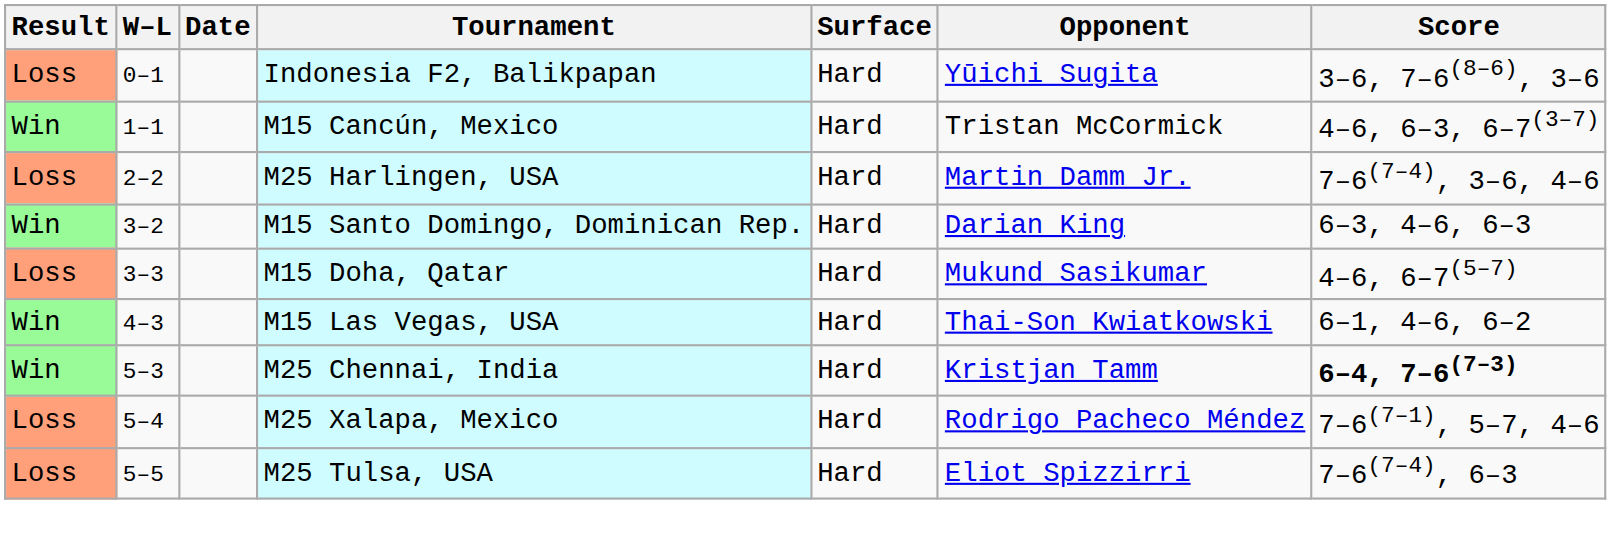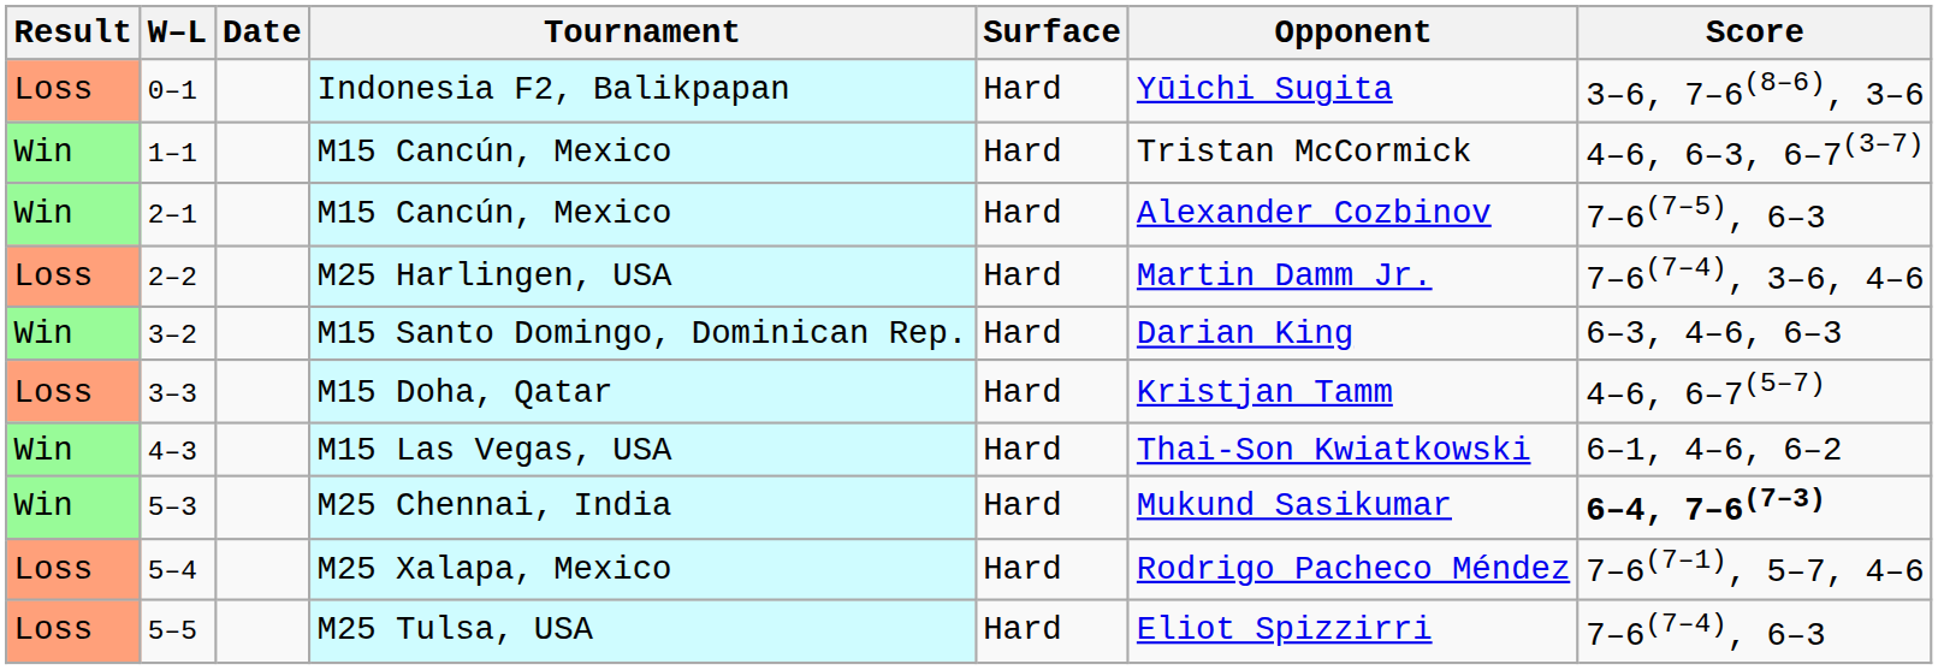+ row: Win | 2–1 | M15 Cancún, Mexico | Hard | Alexander Cozbinov | 7–6(7–5), 6–3
M15 Doha, Qatar | Opponent: Mukund Sasikumar -> Kristjan Tamm
M25 Chennai, India | Opponent: Kristjan Tamm -> Mukund Sasikumar
